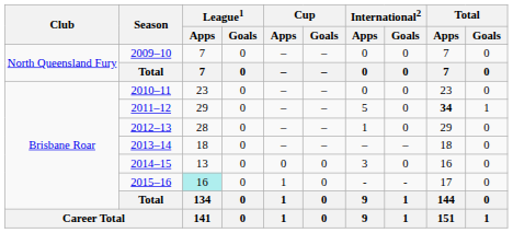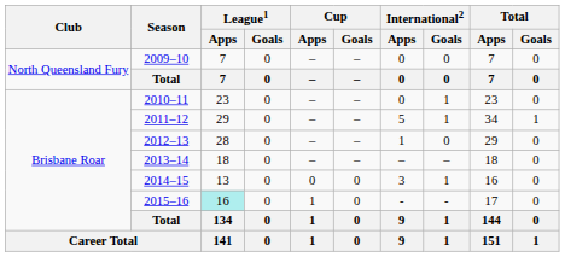2010–11 | International2 / Goals: 0 -> 1
2011–12 | International2 / Goals: 0 -> 1
2011–12 | Total / Apps: bold -> normal
2014–15 | International2 / Goals: 0 -> 1
